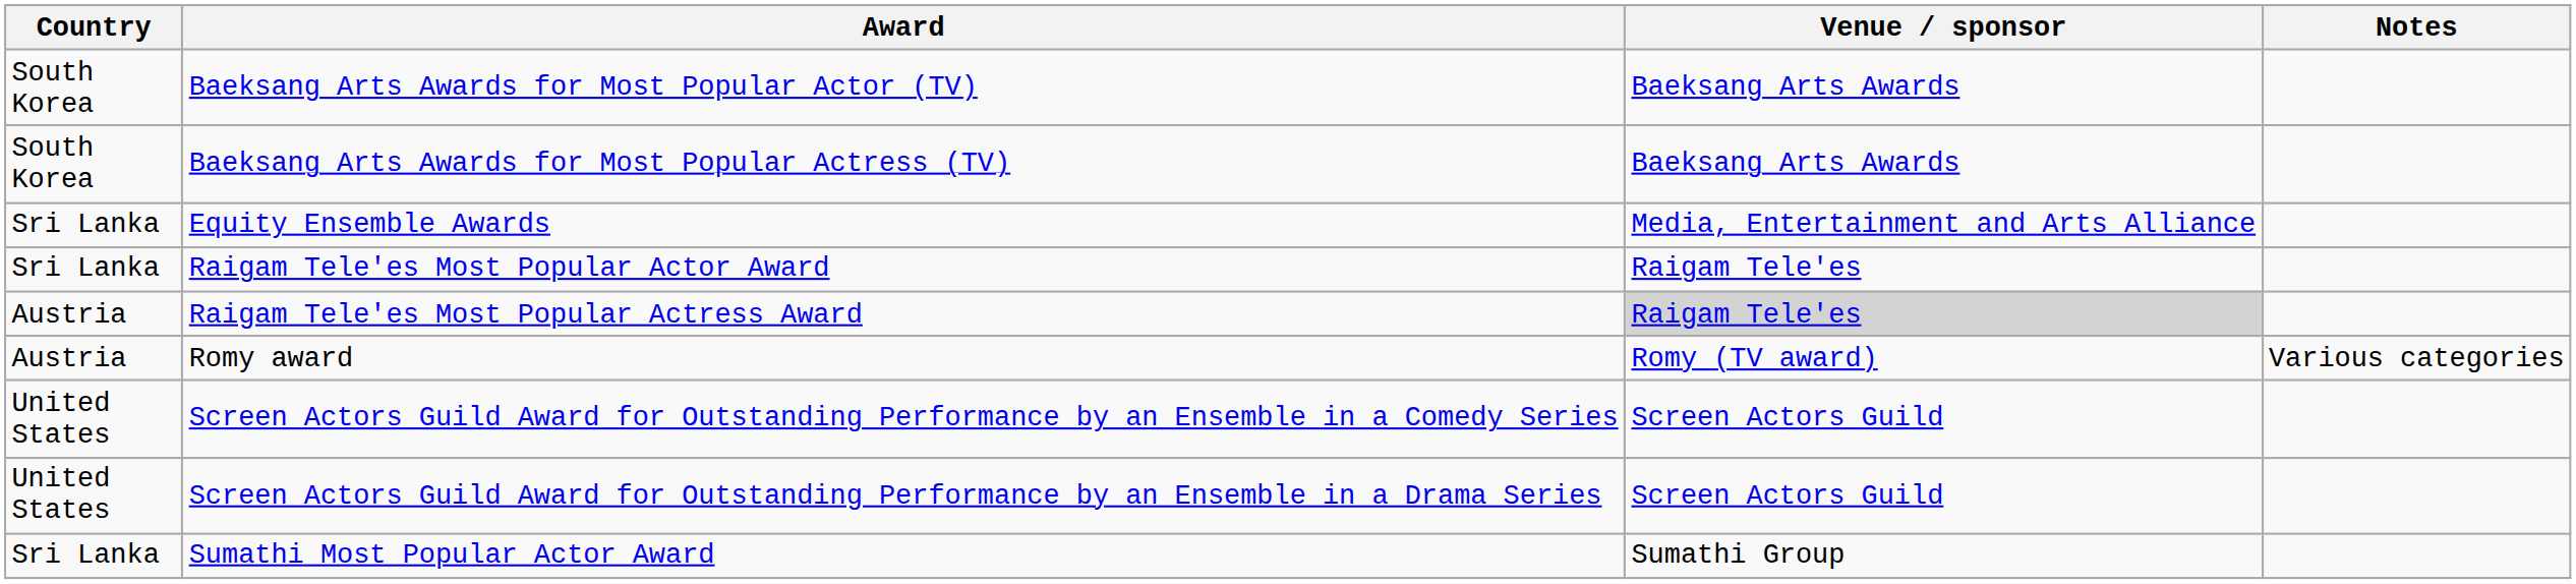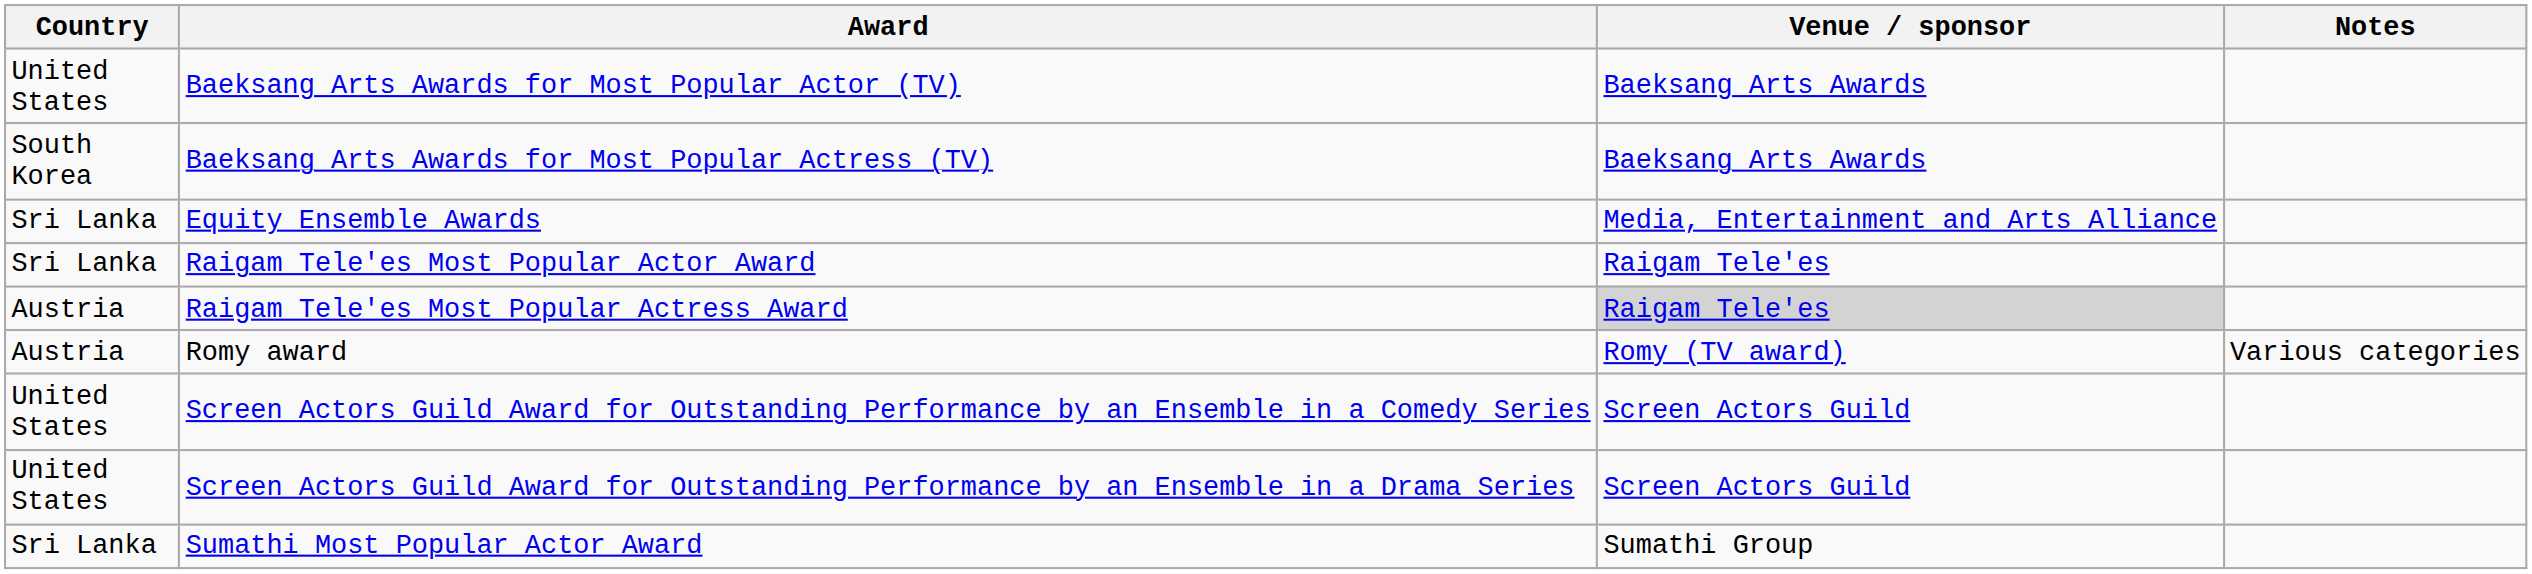Baeksang Arts Awards for Most Popular Actor (TV) | Country: South Korea -> United States
